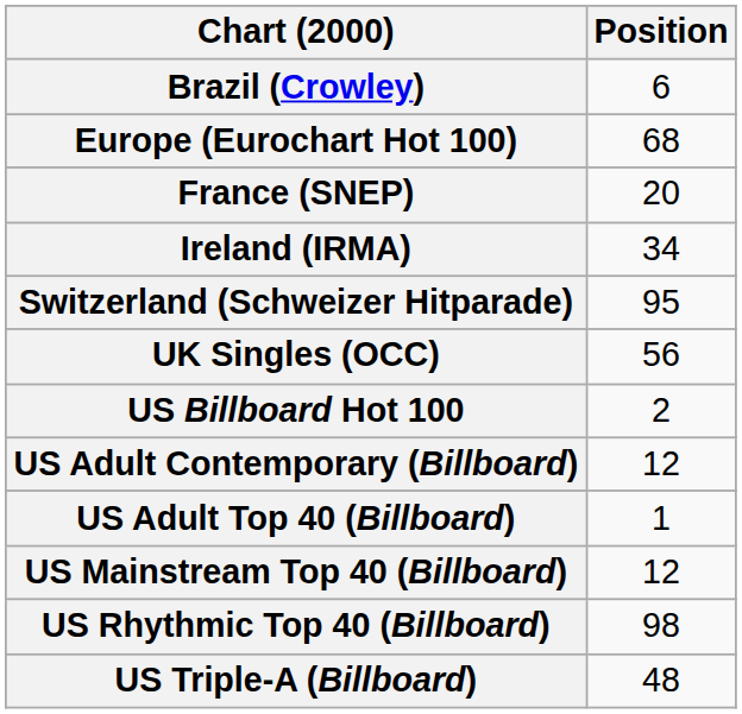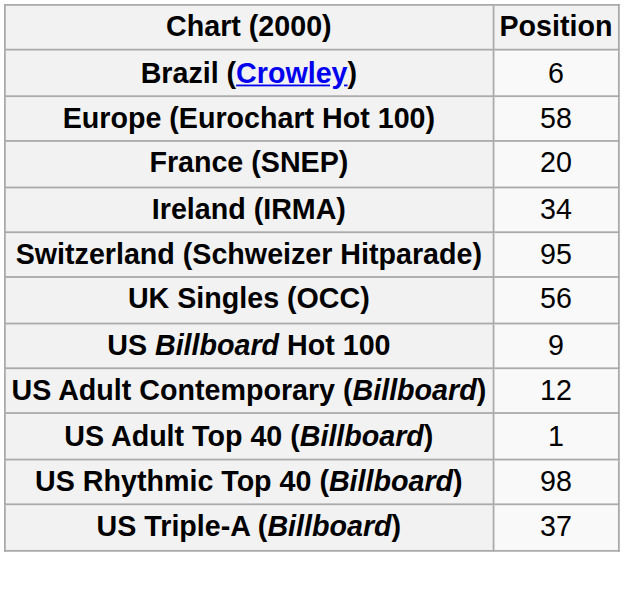Europe (Eurochart Hot 100) | Position: 68 -> 58
US Billboard Hot 100 | Position: 2 -> 9
- row: US Mainstream Top 40 (Billboard) | 12
US Triple-A (Billboard) | Position: 48 -> 37
